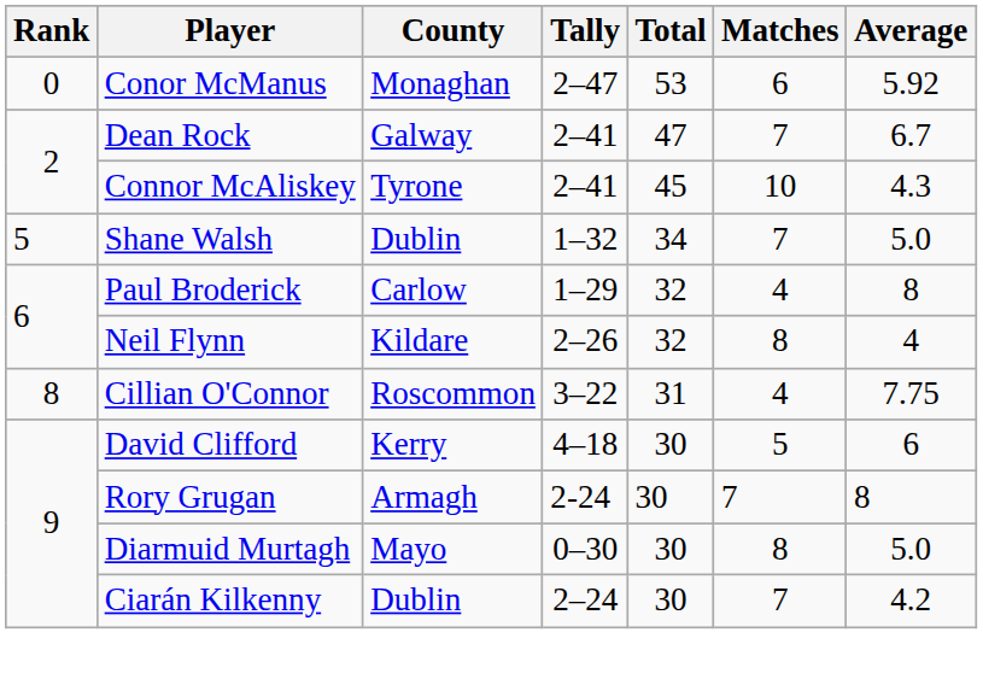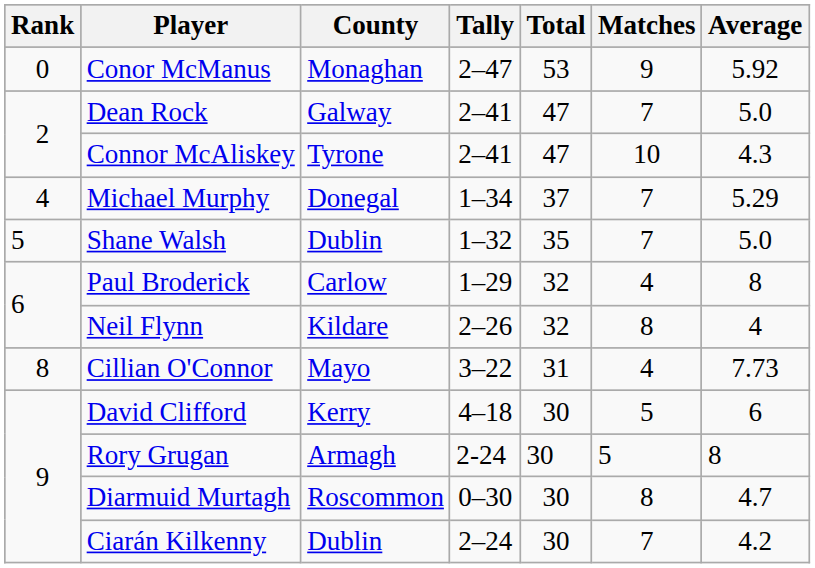Conor McManus | Matches: 6 -> 9
Dean Rock | Average: 6.7 -> 5.0
Connor McAliskey | Total: 45 -> 47
+ row: 4 | Michael Murphy | Donegal | 1–34 | 37 | 7 | 5.29
Shane Walsh | Total: 34 -> 35
Cillian O'Connor | County: Roscommon -> Mayo
Cillian O'Connor | Average: 7.75 -> 7.73
Rory Grugan | Matches: 7 -> 5
Diarmuid Murtagh | County: Mayo -> Roscommon
Diarmuid Murtagh | Average: 5.0 -> 4.7
